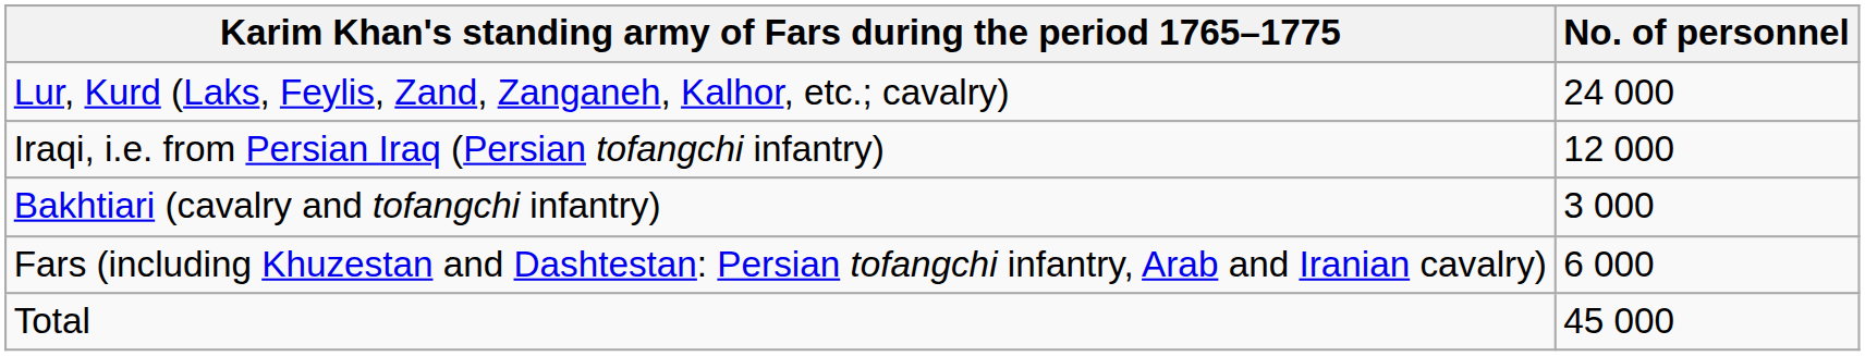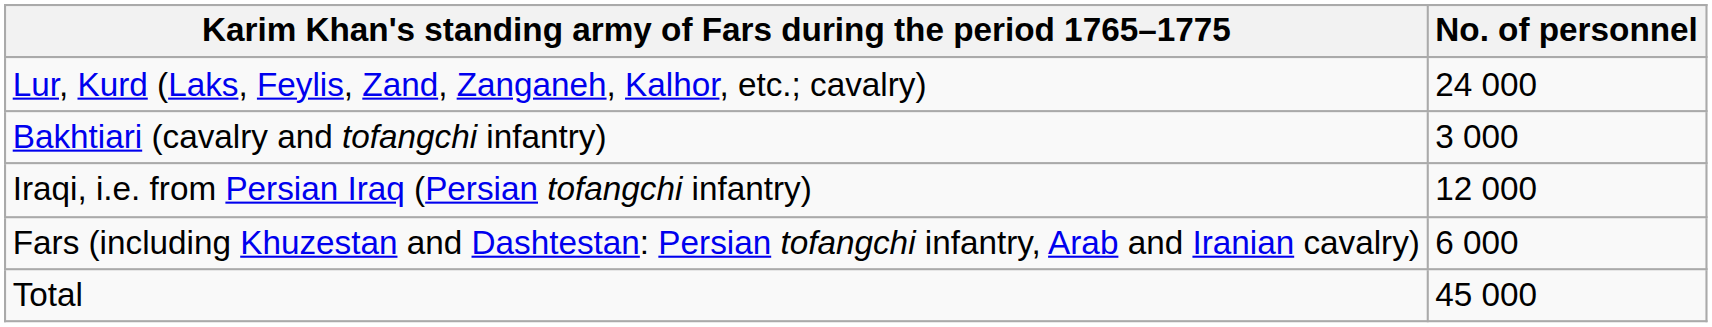rows swapped: Bakhtiari (cavalry and tofangchi infantry) <-> Iraqi, i.e. from Persian Iraq (Persian tofangchi infantry)
